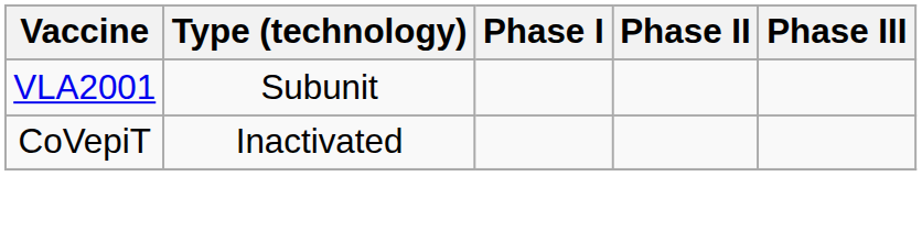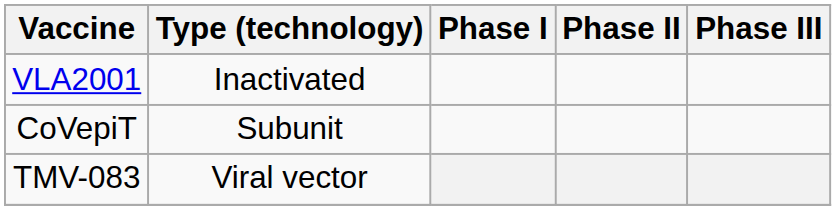VLA2001 | Type (technology): Subunit -> Inactivated
CoVepiT | Type (technology): Inactivated -> Subunit
+ row: TMV-083 | Viral vector
